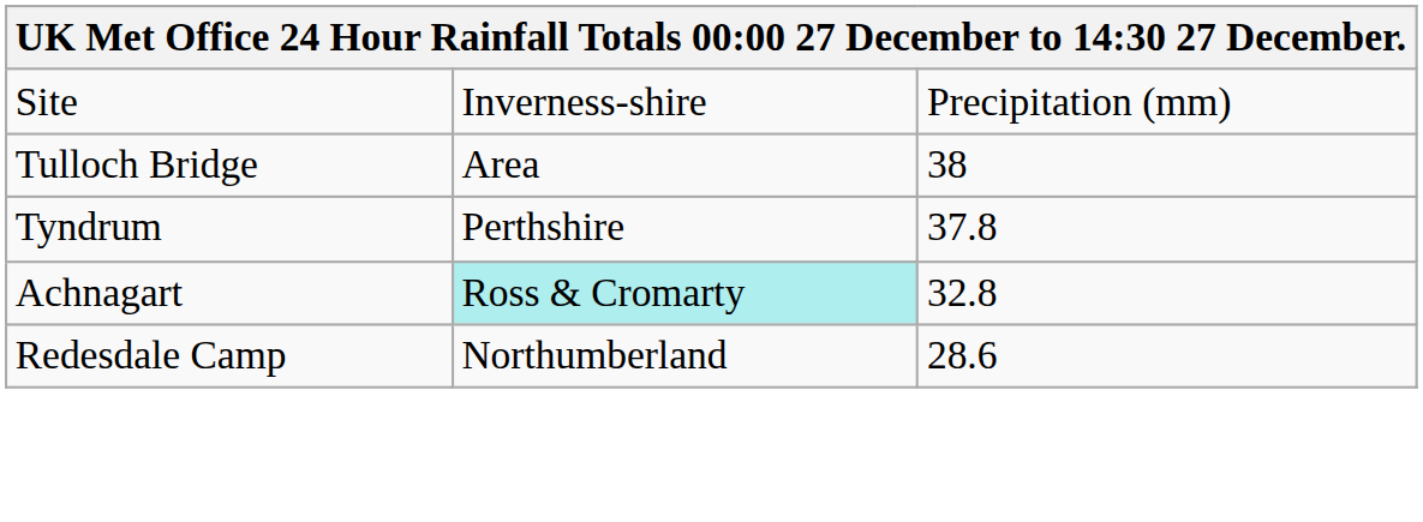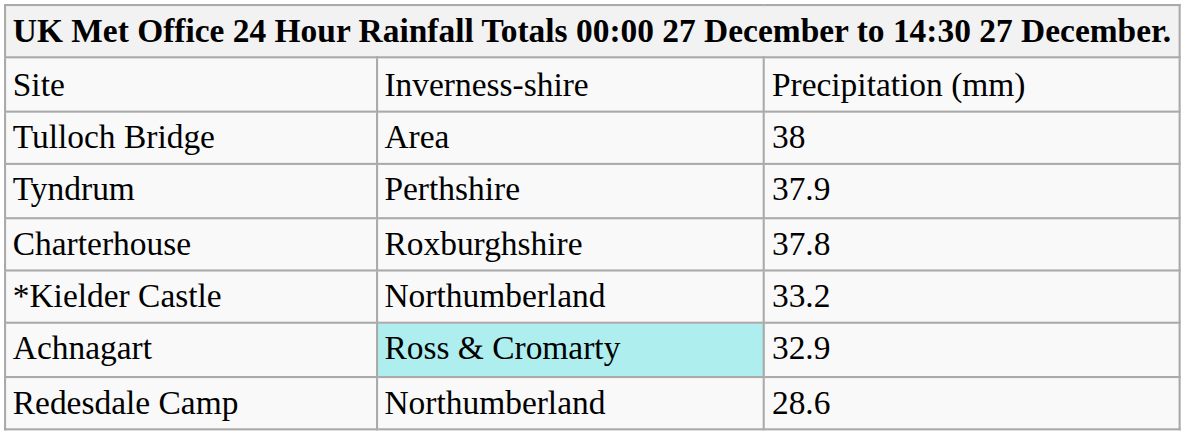Tyndrum | column 3: 37.8 -> 37.9
+ row: Charterhouse | Roxburghshire | 37.8
+ row: *Kielder Castle | Northumberland | 33.2
Achnagart | column 3: 32.8 -> 32.9
